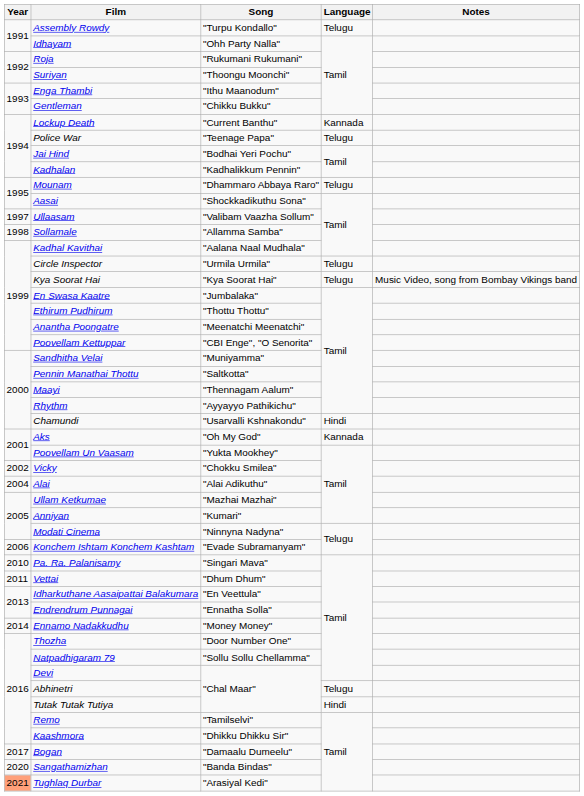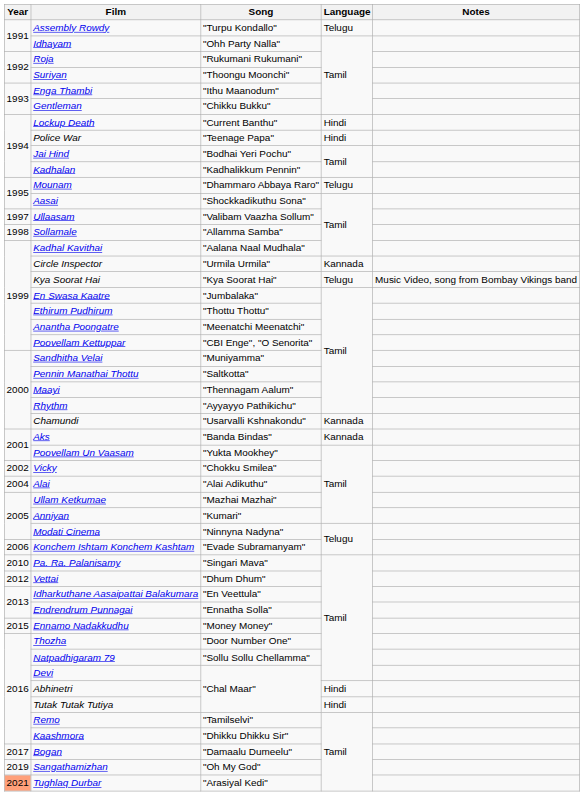Lockup Death | Language: Kannada -> Hindi
Police War | Language: Telugu -> Hindi
Circle Inspector | Language: Telugu -> Kannada
Chamundi | Language: Hindi -> Kannada
Aks | Song: "Oh My God" -> "Banda Bindas"
Vettai | Year: 2011 -> 2012
Ennamo Nadakkudhu | Year: 2014 -> 2015
Abhinetri | Language: Telugu -> Hindi
Sangathamizhan | Year: 2020 -> 2019
Sangathamizhan | Song: "Banda Bindas" -> "Oh My God"
